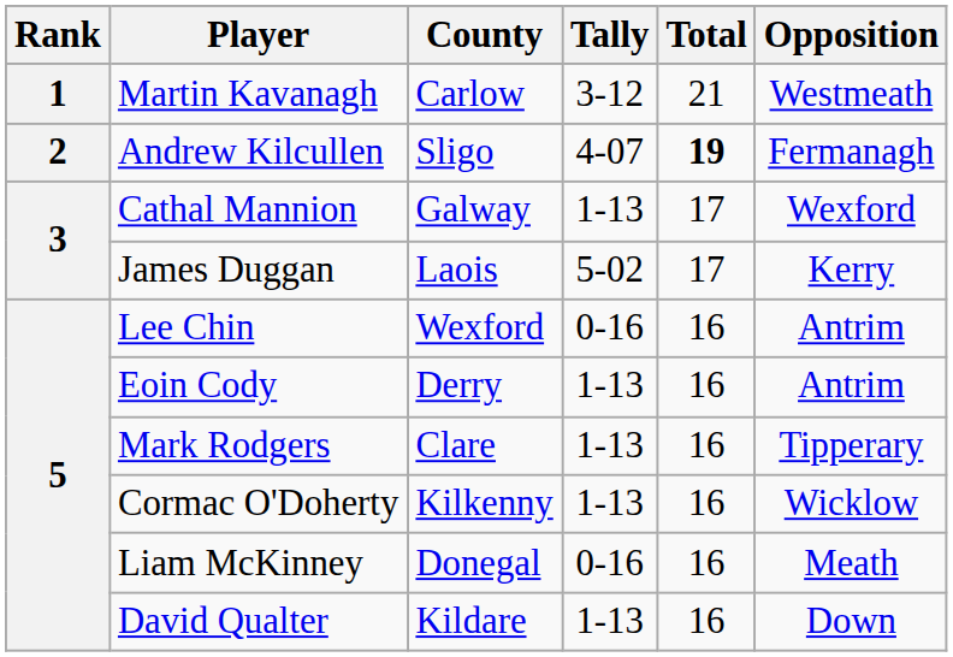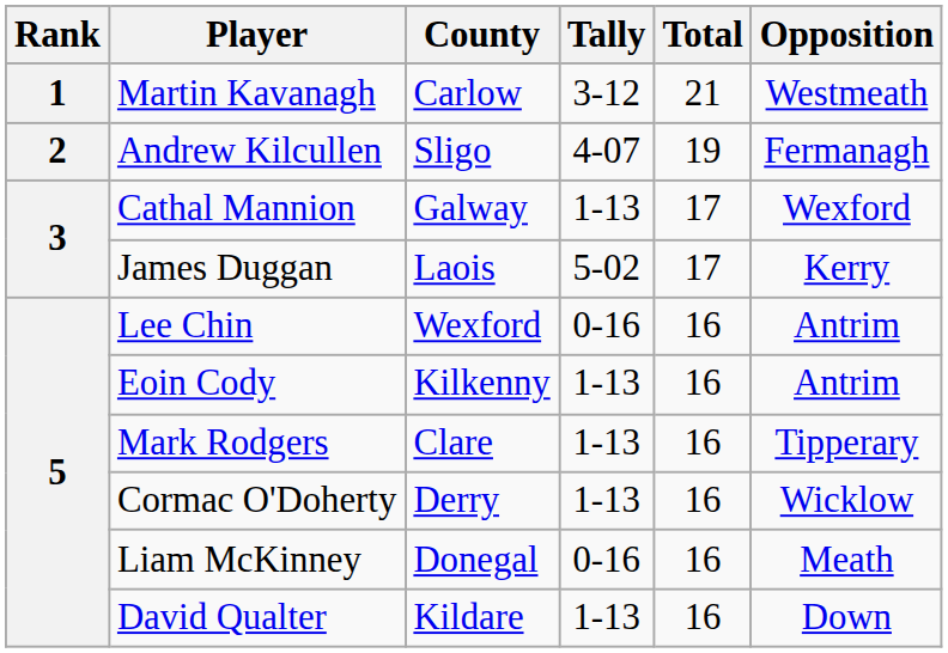Andrew Kilcullen | Total: bold -> normal
Eoin Cody | County: Derry -> Kilkenny
Cormac O'Doherty | County: Kilkenny -> Derry
